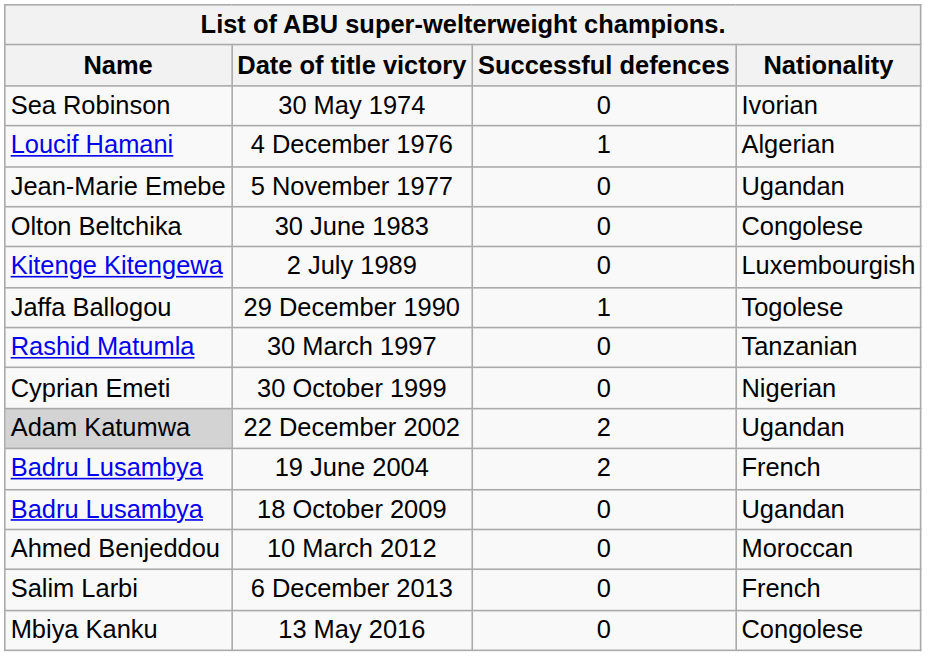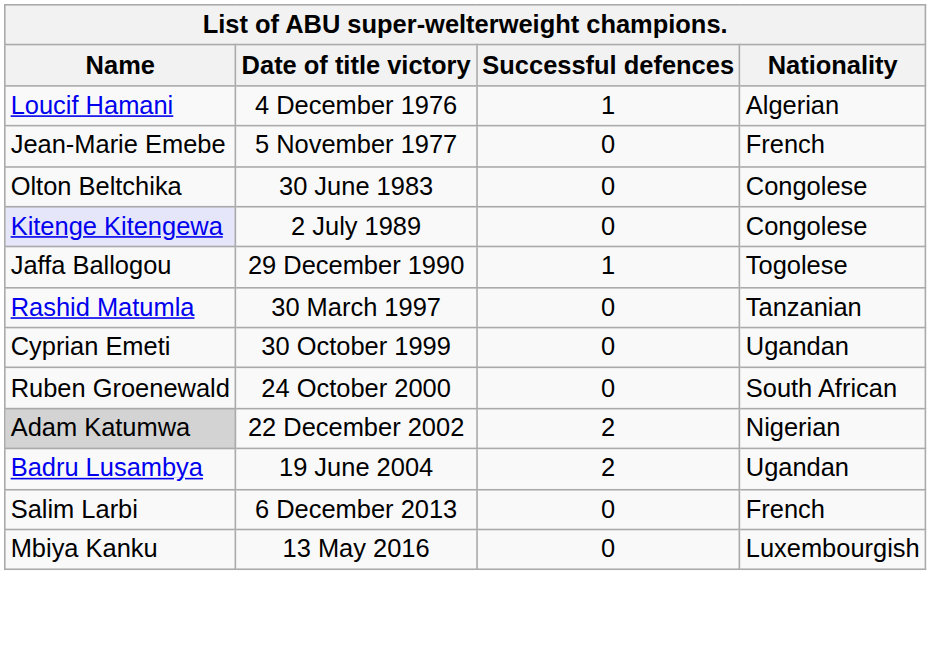- row: Sea Robinson | 30 May 1974 | 0 | Ivorian
5 November 1977 | Nationality: Ugandan -> French
2 July 1989 | Name: no background -> lavender background
2 July 1989 | Nationality: Luxembourgish -> Congolese
30 October 1999 | Nationality: Nigerian -> Ugandan
+ row: Ruben Groenewald | 24 October 2000 | 0 | South African
22 December 2002 | Nationality: Ugandan -> Nigerian
19 June 2004 | Nationality: French -> Ugandan
- row: Badru Lusambya | 18 October 2009 | 0 | Ugandan
- row: Ahmed Benjeddou | 10 March 2012 | 0 | Moroccan
13 May 2016 | Nationality: Congolese -> Luxembourgish
